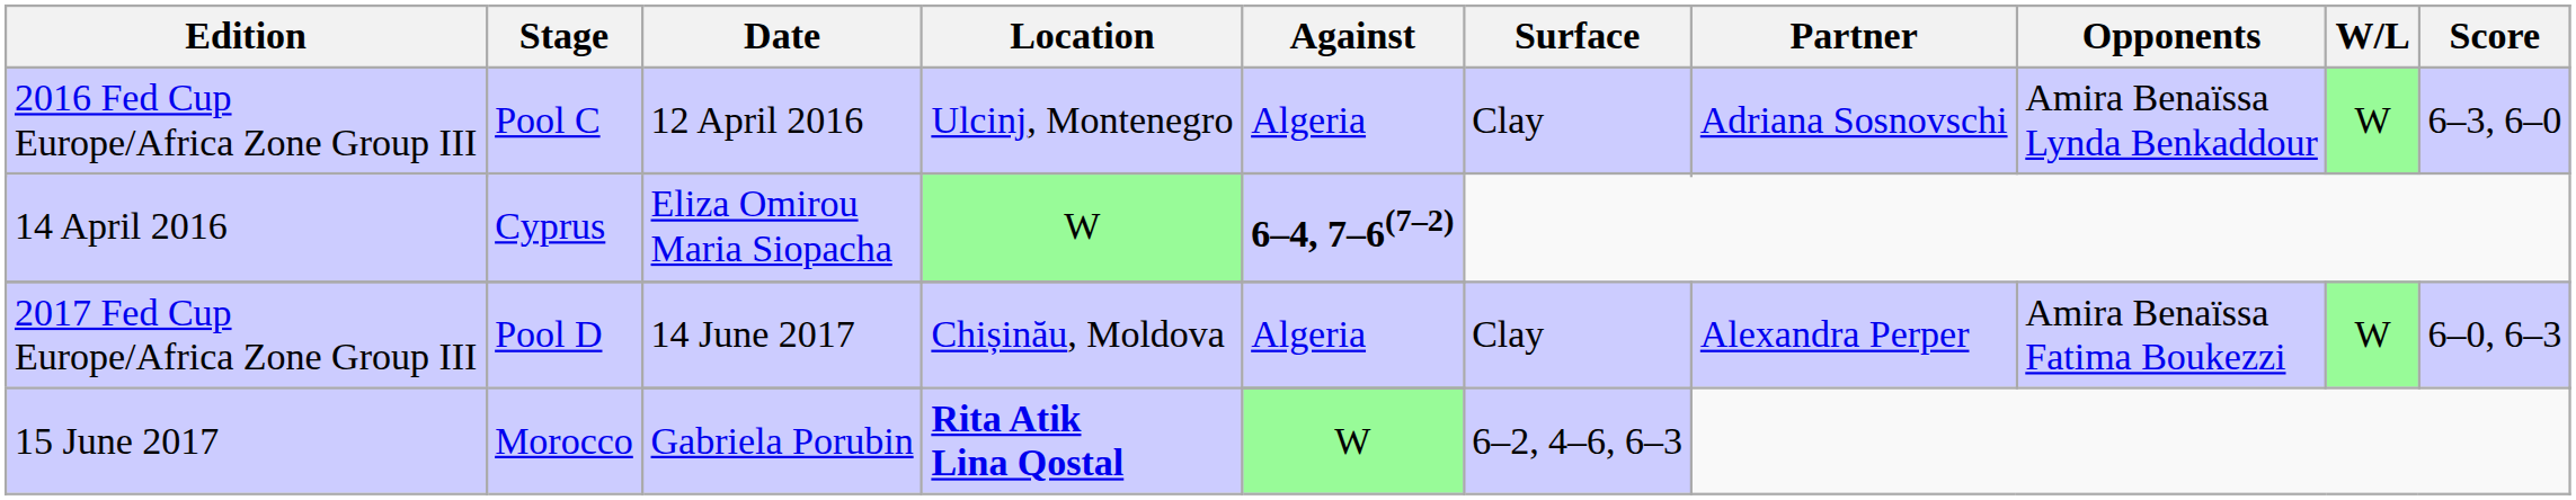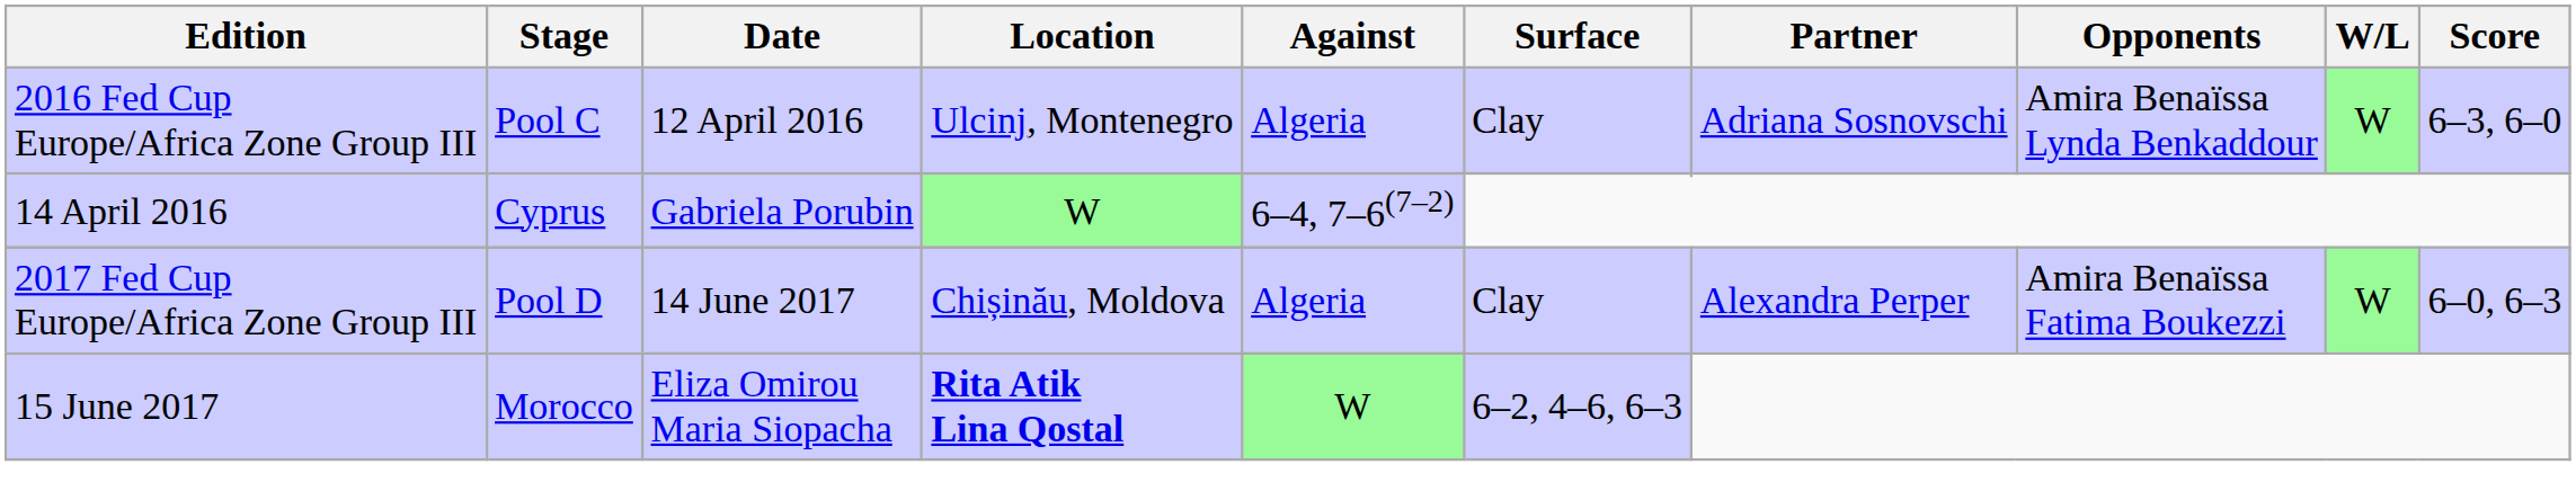14 April 2016 | Date: Eliza Omirou Maria Siopacha -> Gabriela Porubin
14 April 2016 | Against: bold -> normal
15 June 2017 | Date: Gabriela Porubin -> Eliza Omirou Maria Siopacha
